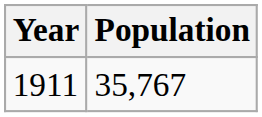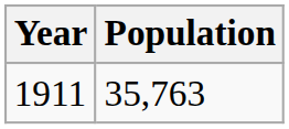1911 | Population: 35,767 -> 35,763
